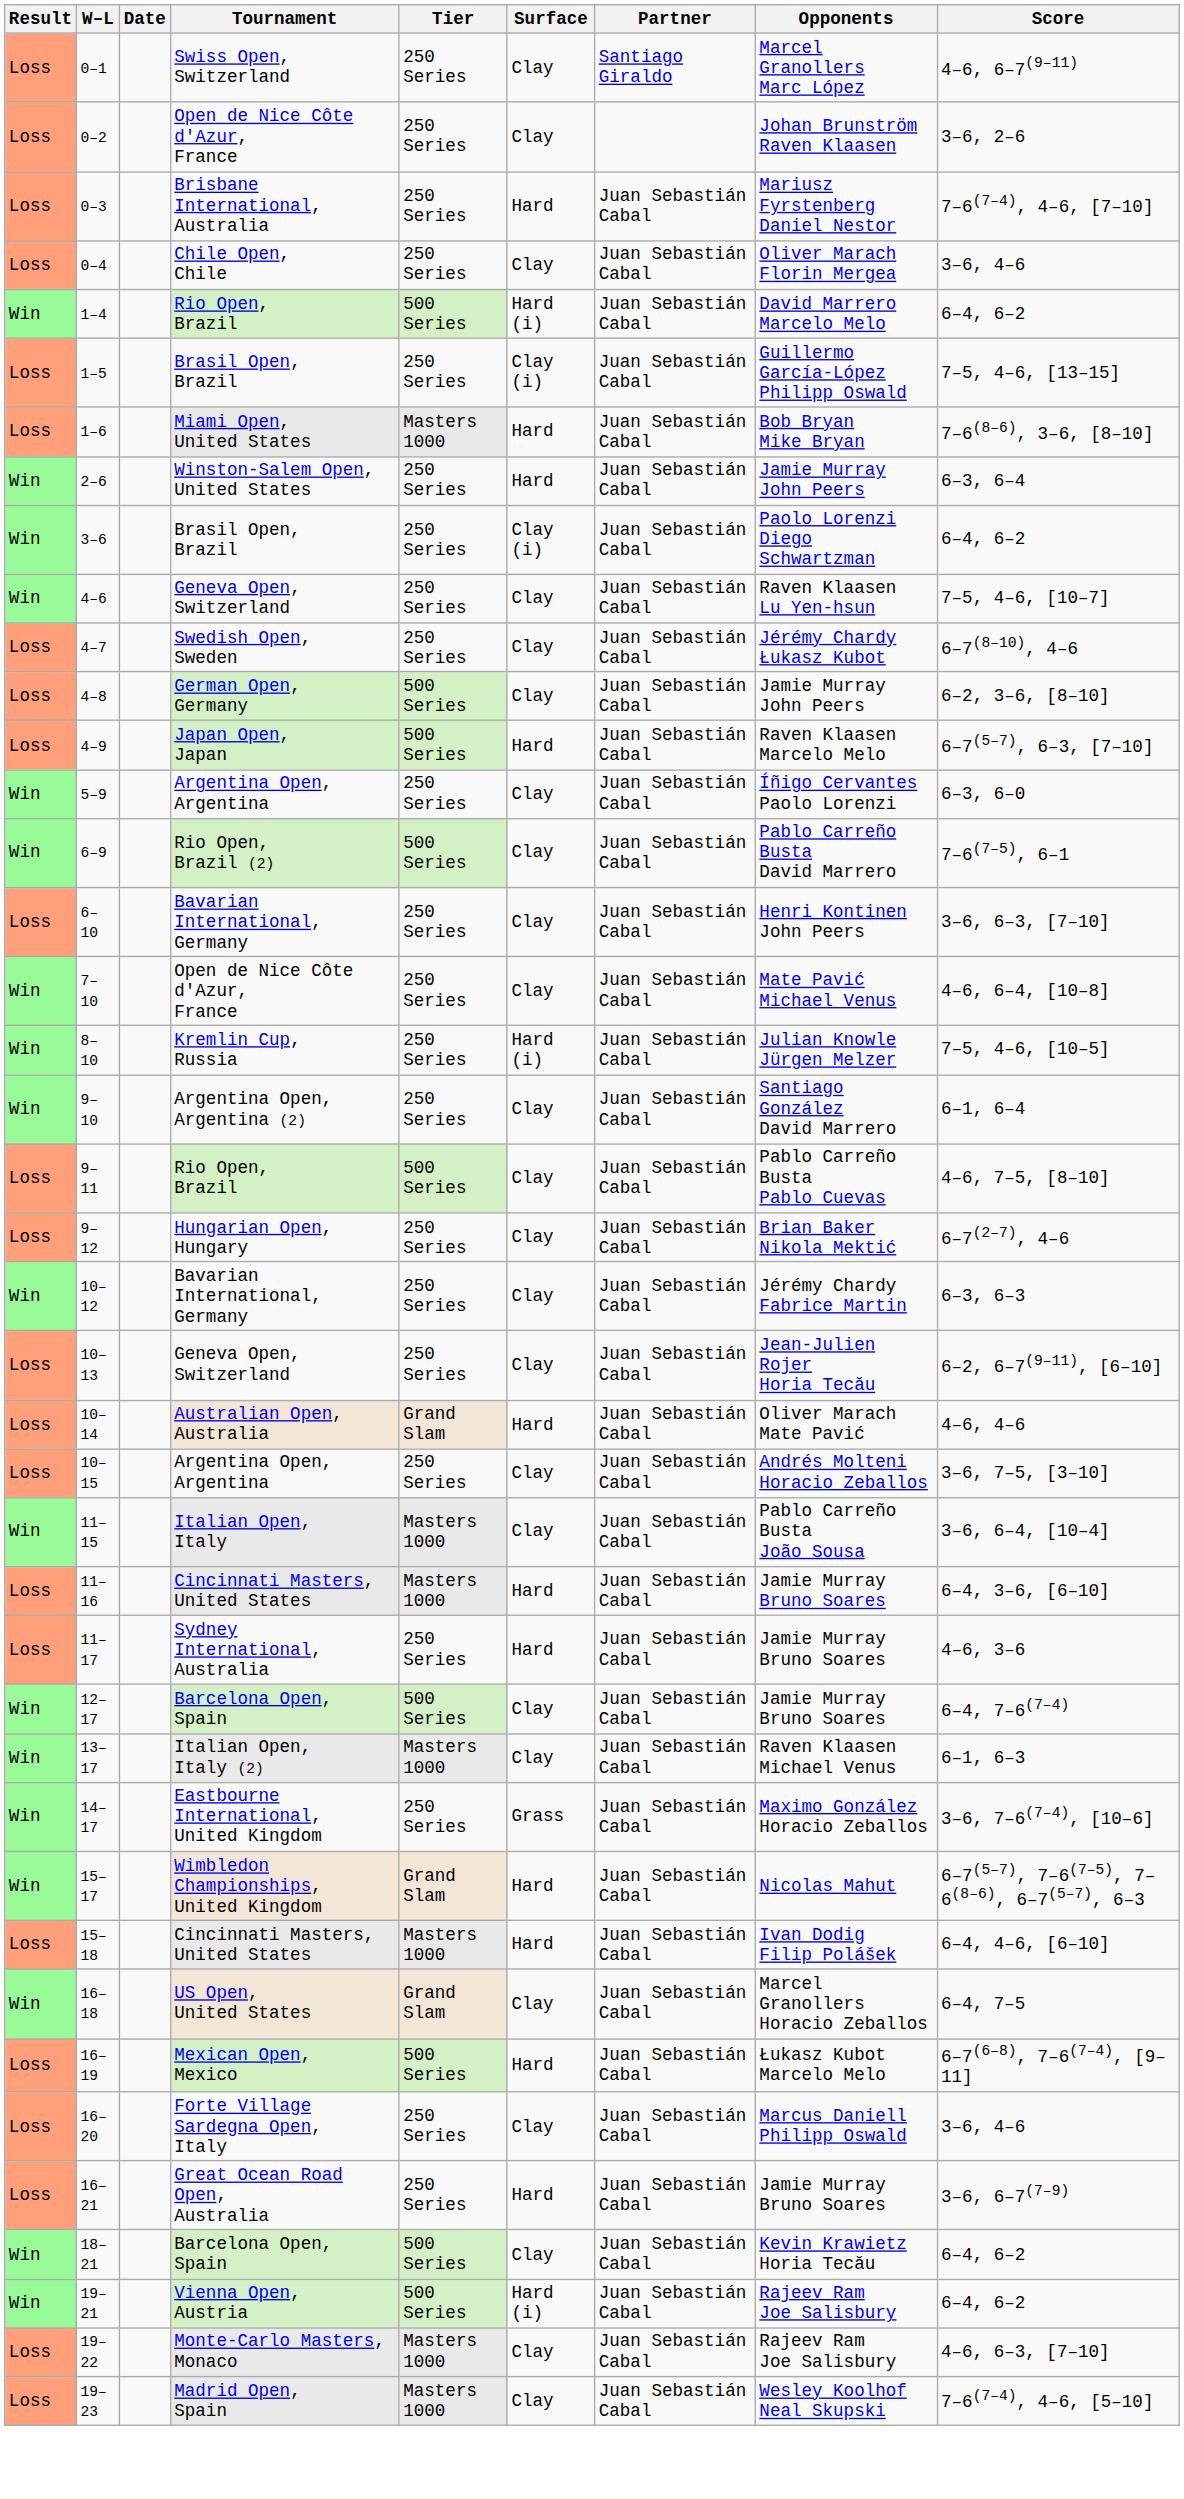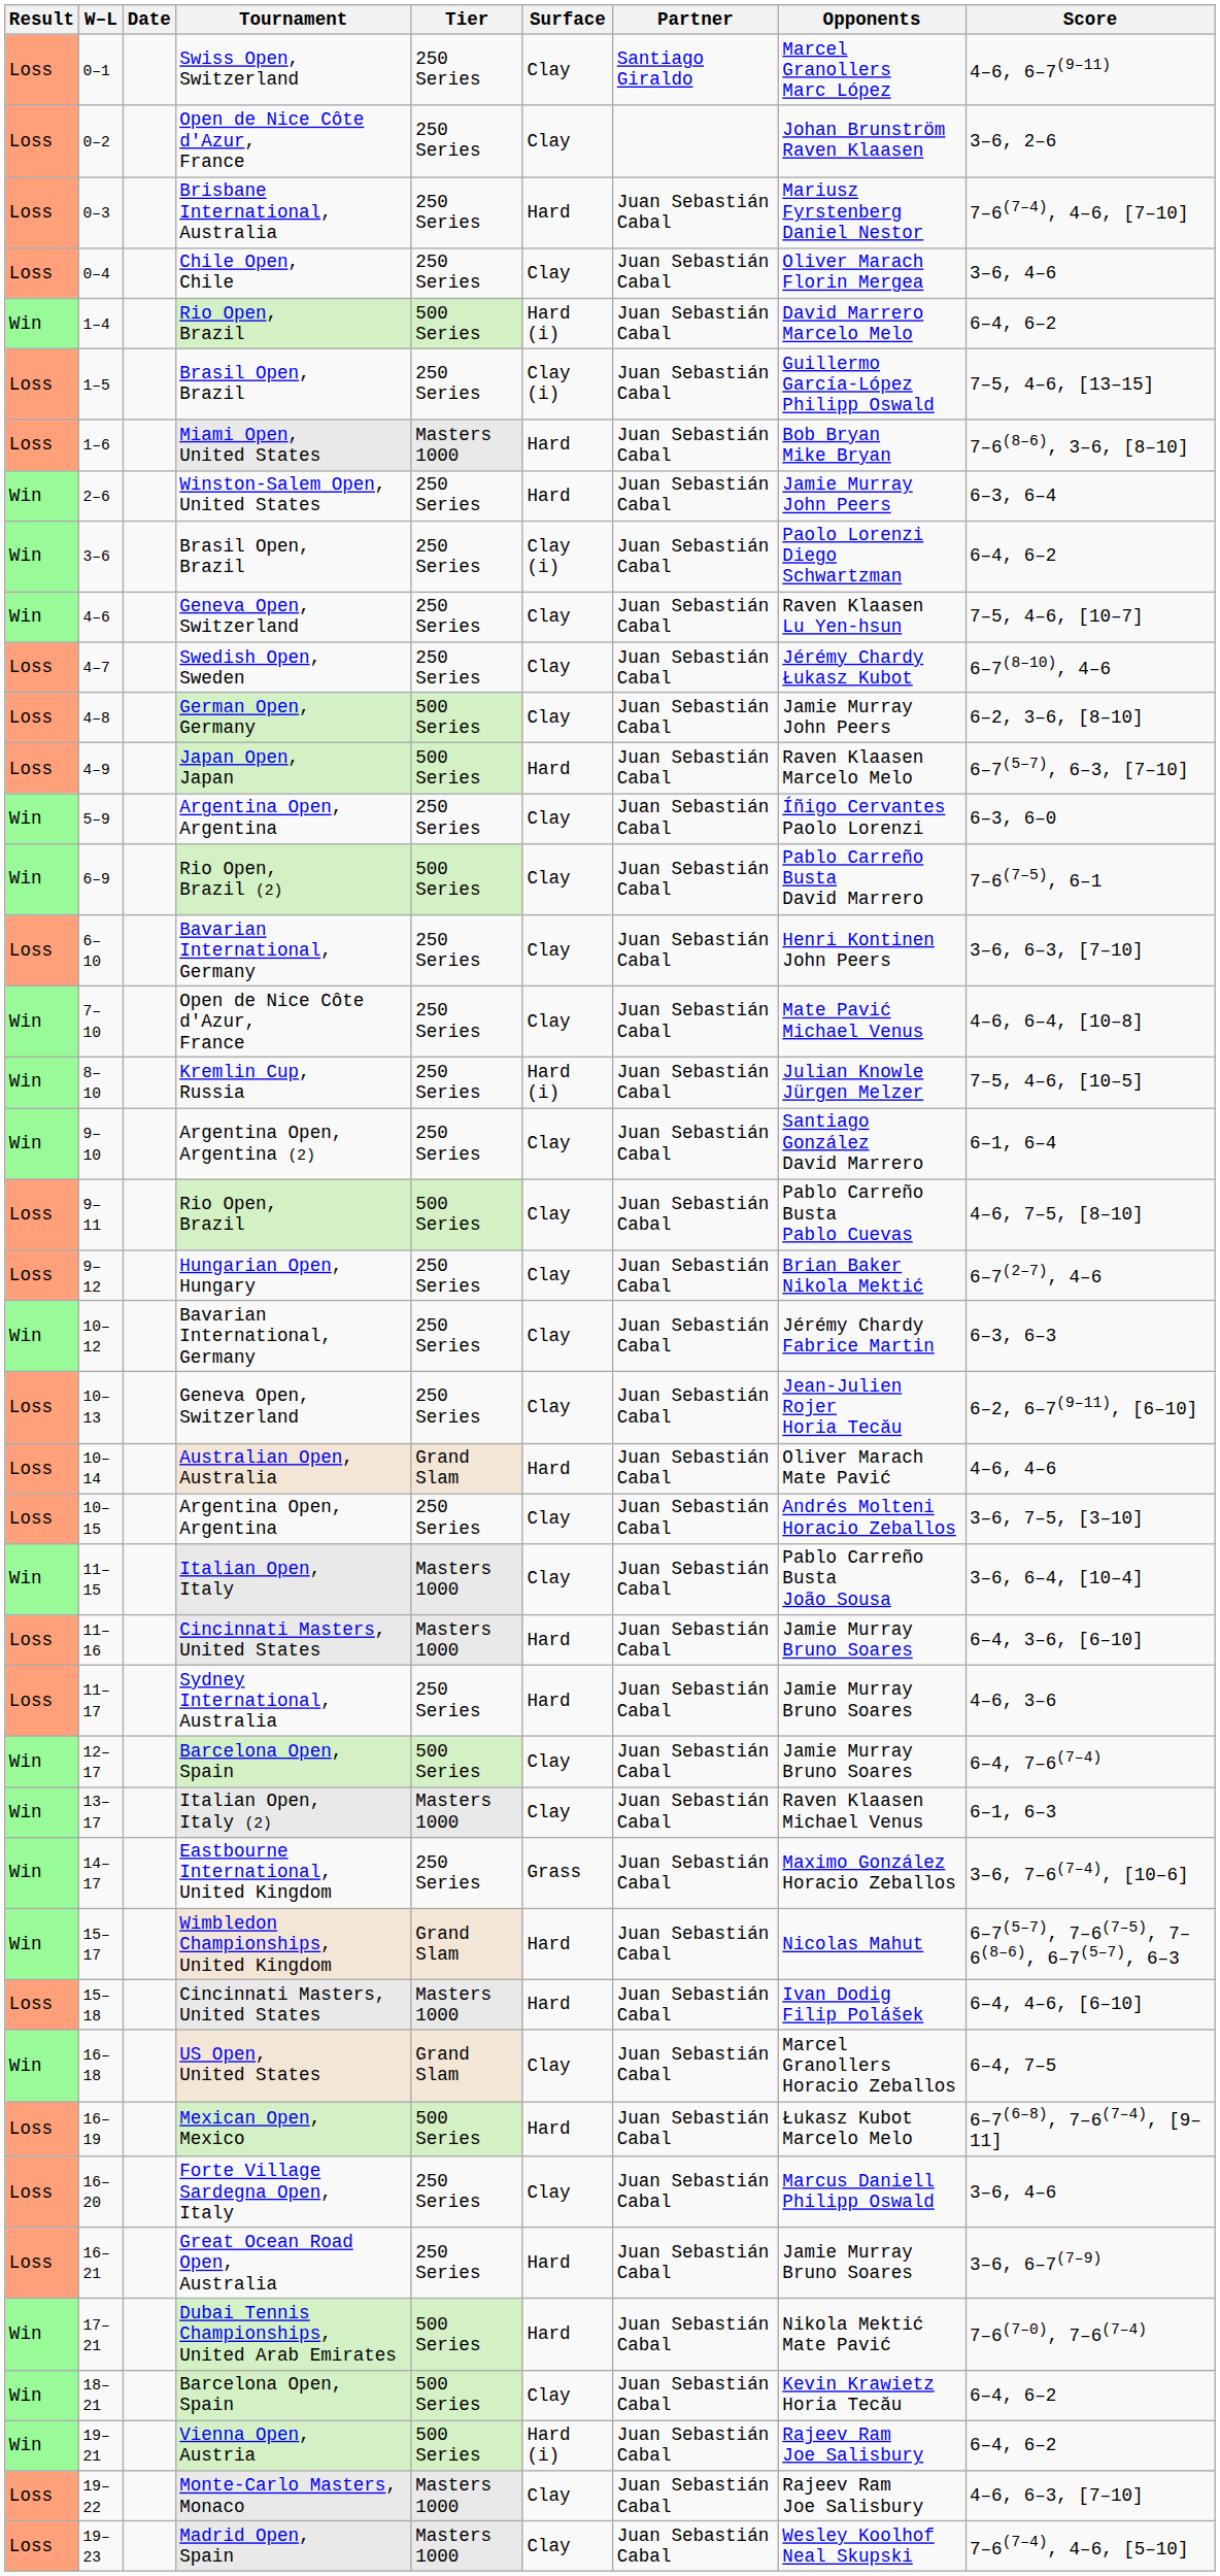+ row: Win | 17–21 | Dubai Tennis Championships, United Arab Emirates | 500 Series | Hard | Juan Sebastián Cabal | Nikola Mektić Mate Pavić | 7–6(7–0), 7–6(7–4)
